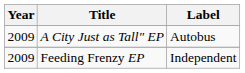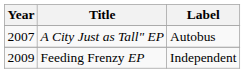A City Just as Tall" EP | Year: 2009 -> 2007
